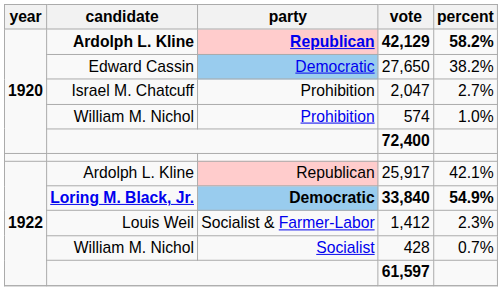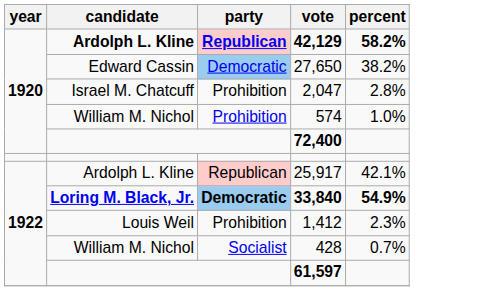2,047 | percent: 2.7% -> 2.8%
1,412 | party: Socialist & Farmer-Labor -> Prohibition
